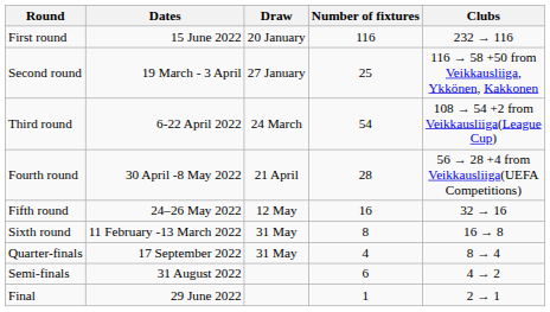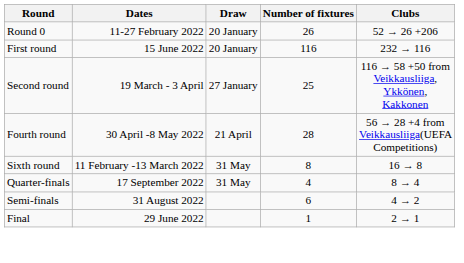+ row: Round 0 | 11-27 February 2022 | 20 January | 26 | 52 → 26 +206
- row: Third round | 6-22 April 2022 | 24 March | 54 | 108 → 54 +2 from Veikkausliiga(League Cup)
- row: Fifth round | 24–26 May 2022 | 12 May | 16 | 32 → 16
